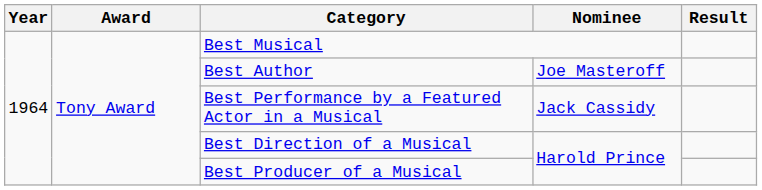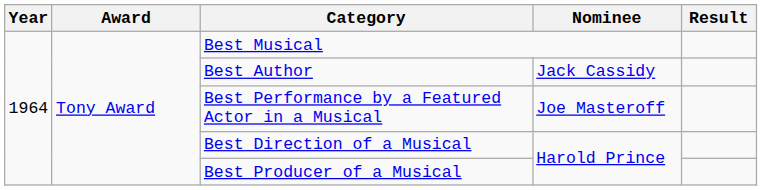Best Author | Nominee: Joe Masteroff -> Jack Cassidy
Best Performance by a Featured Actor in a Musical | Nominee: Jack Cassidy -> Joe Masteroff
